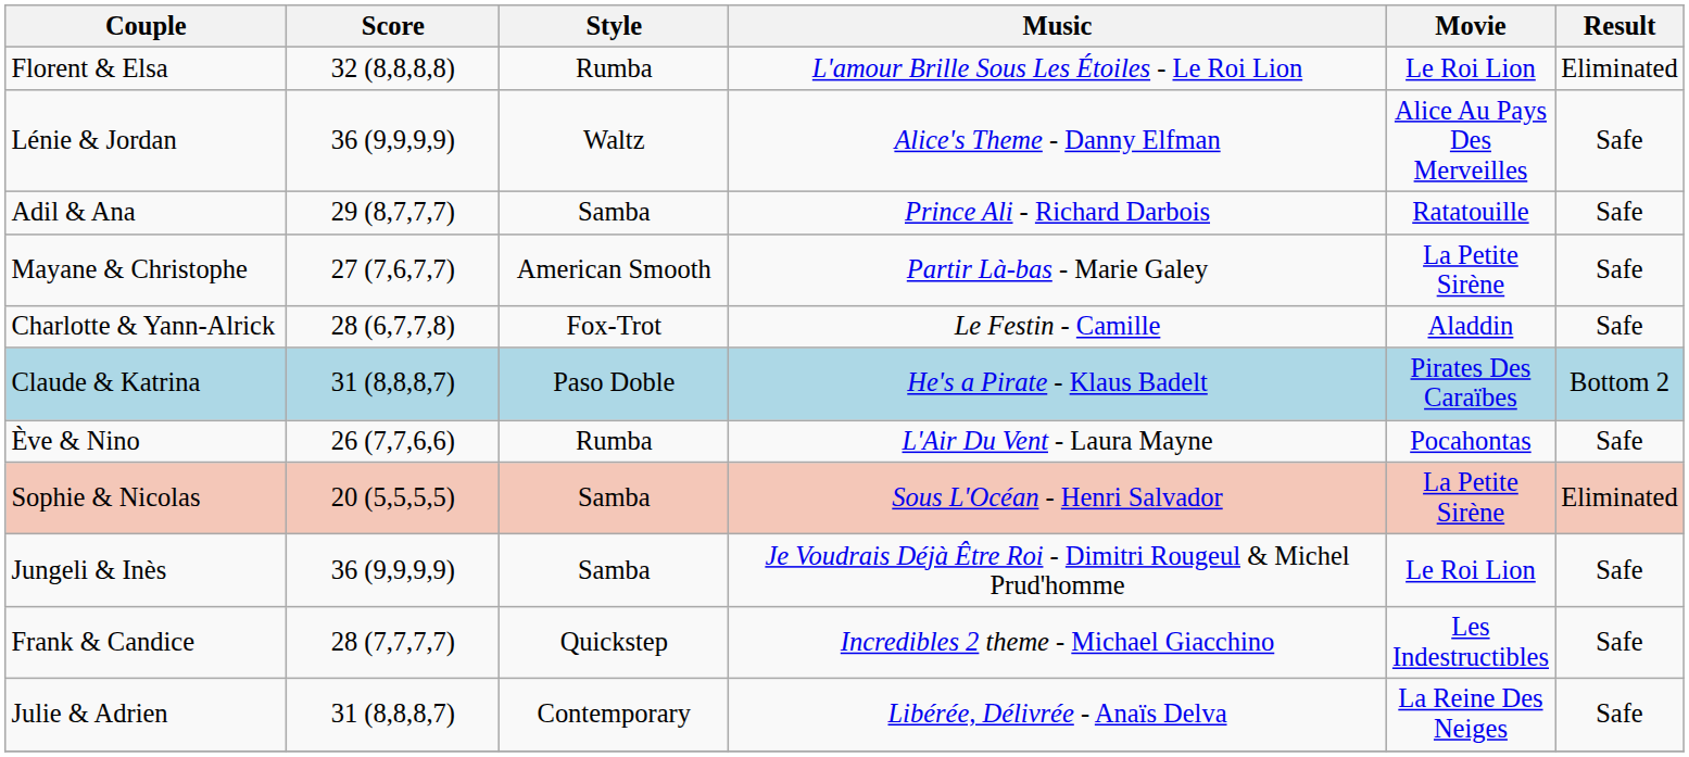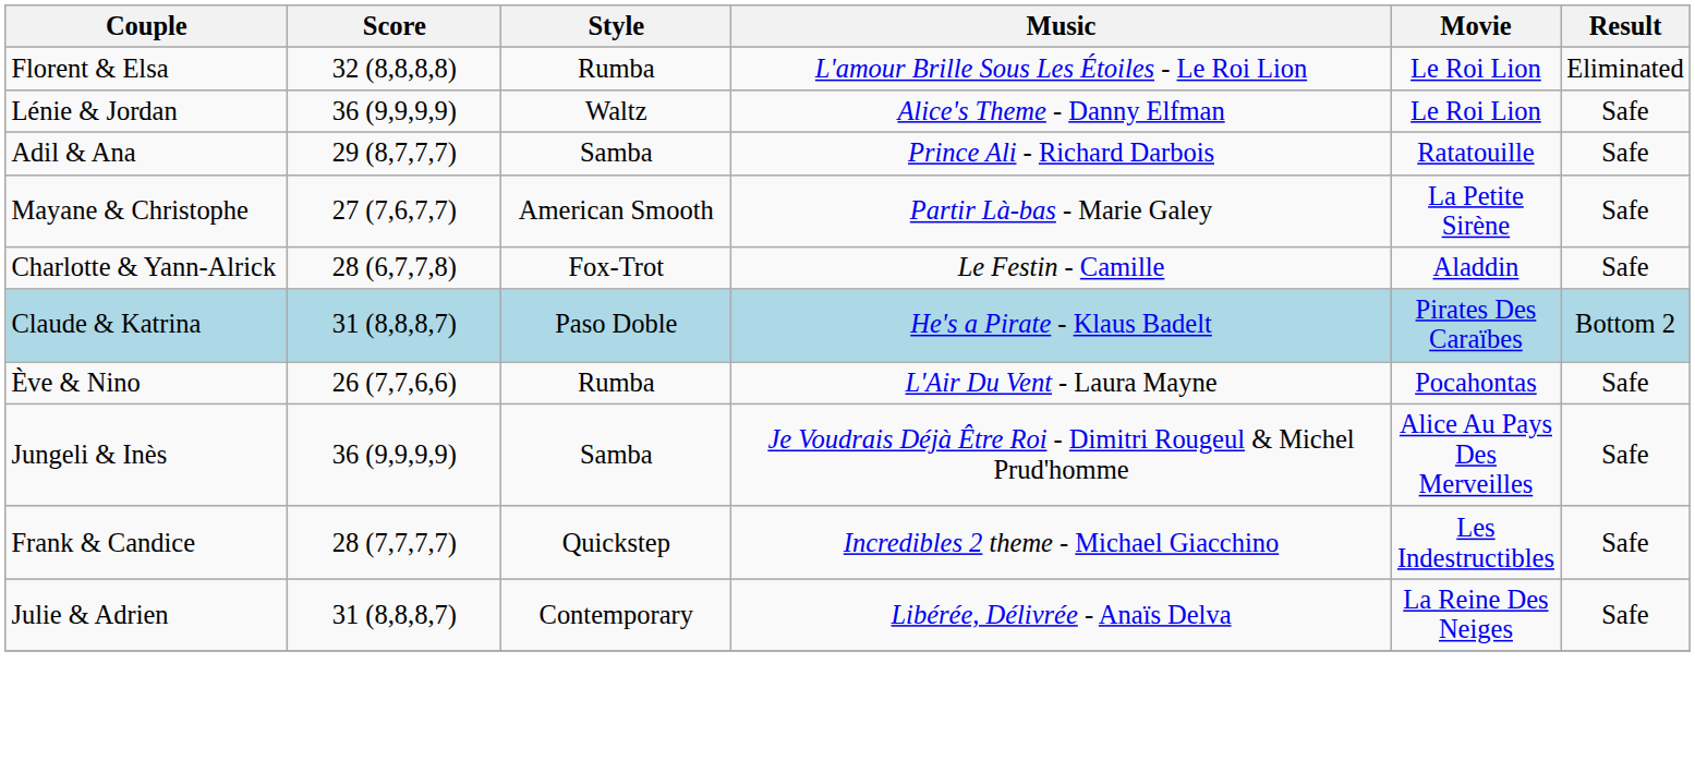Lénie & Jordan | Movie: Alice Au Pays Des Merveilles -> Le Roi Lion
- row: Sophie & Nicolas | 20 (5,5,5,5) | Samba | Sous L'Océan - Henri Salvador | La Petite Sirène | Eliminated
Jungeli & Inès | Movie: Le Roi Lion -> Alice Au Pays Des Merveilles
